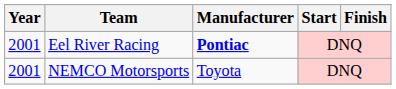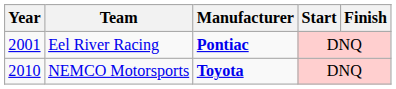NEMCO Motorsports | Year: 2001 -> 2010
NEMCO Motorsports | Manufacturer: normal -> bold
